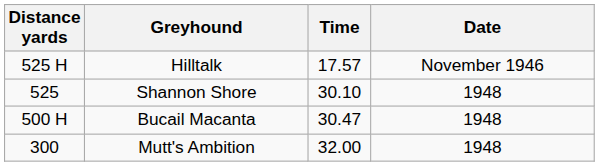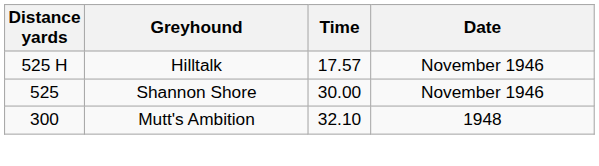Shannon Shore | Time: 30.10 -> 30.00
Shannon Shore | Date: 1948 -> November 1946
- row: 500 H | Bucail Macanta | 30.47 | 1948
Mutt's Ambition | Time: 32.00 -> 32.10
